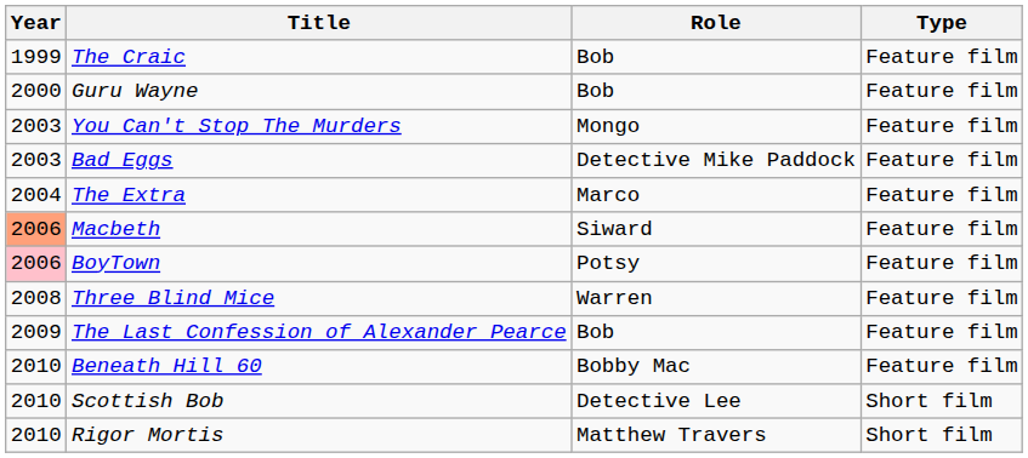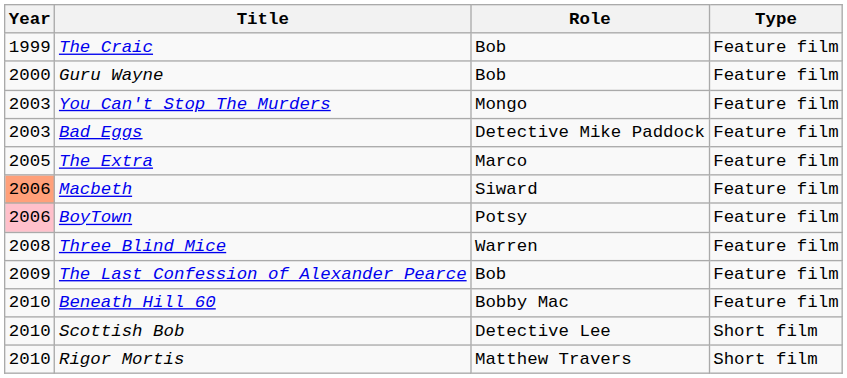The Extra | Year: 2004 -> 2005
